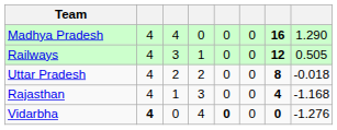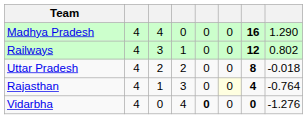Railways | column 8: 0.505 -> 0.802
Rajasthan | column 6: no background -> lightyellow background
Rajasthan | column 8: -1.168 -> -0.764
Vidarbha | column 2: bold -> normal
